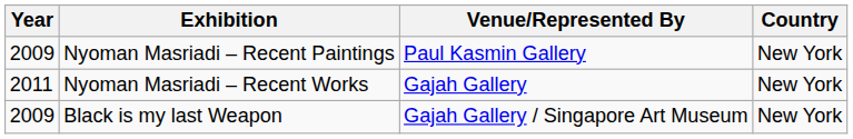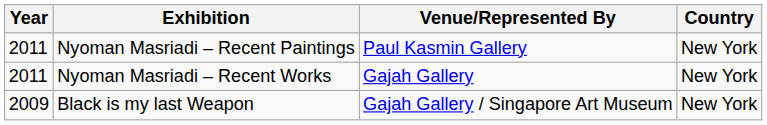Nyoman Masriadi – Recent Paintings | Year: 2009 -> 2011
